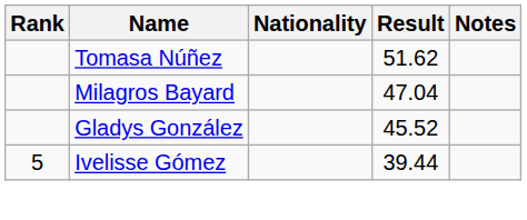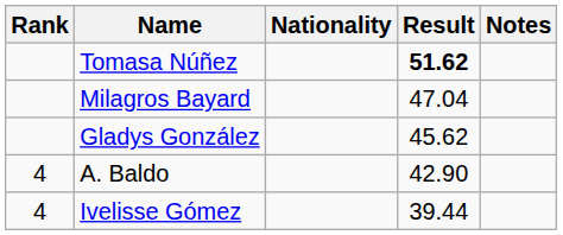Tomasa Núñez | Result: normal -> bold
Gladys González | Result: 45.52 -> 45.62
+ row: 4 | A. Baldo | 42.90
Ivelisse Gómez | Rank: 5 -> 4
